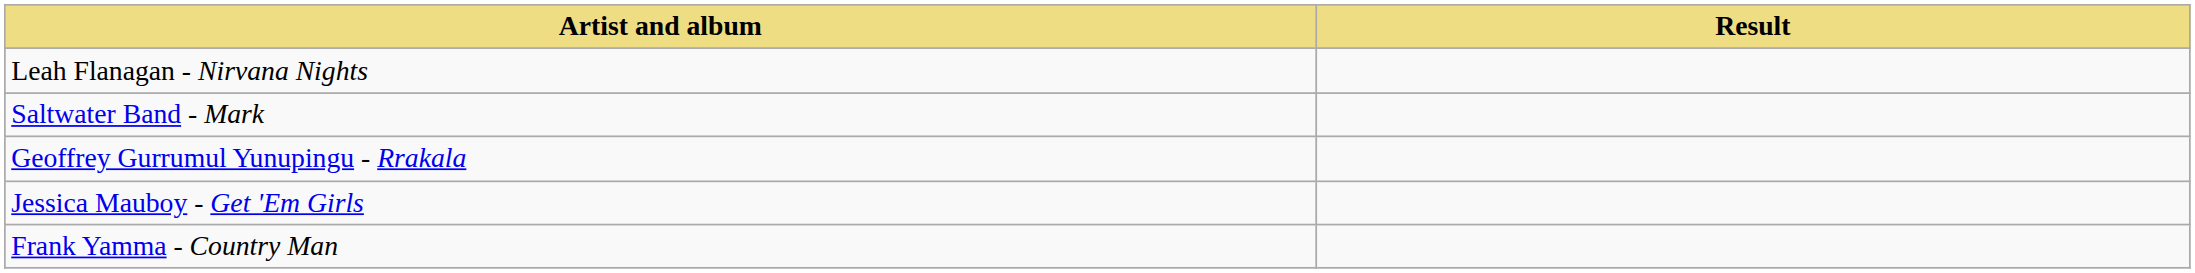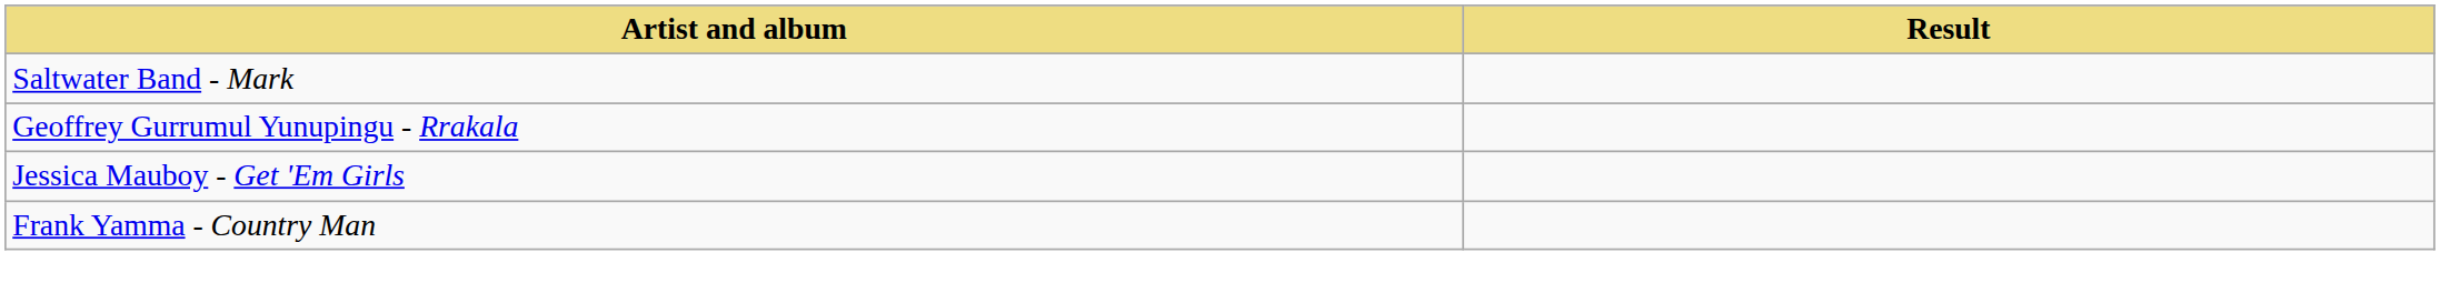- row: Leah Flanagan - Nirvana Nights
